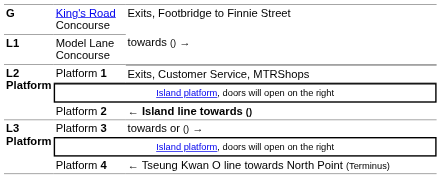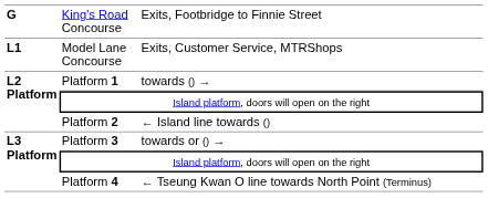Model Lane Concourse | column 3: towards () → -> Exits, Customer Service, MTRShops
Platform 1 | column 3: Exits, Customer Service, MTRShops -> towards () →
Platform 2 | column 3: bold -> normal
